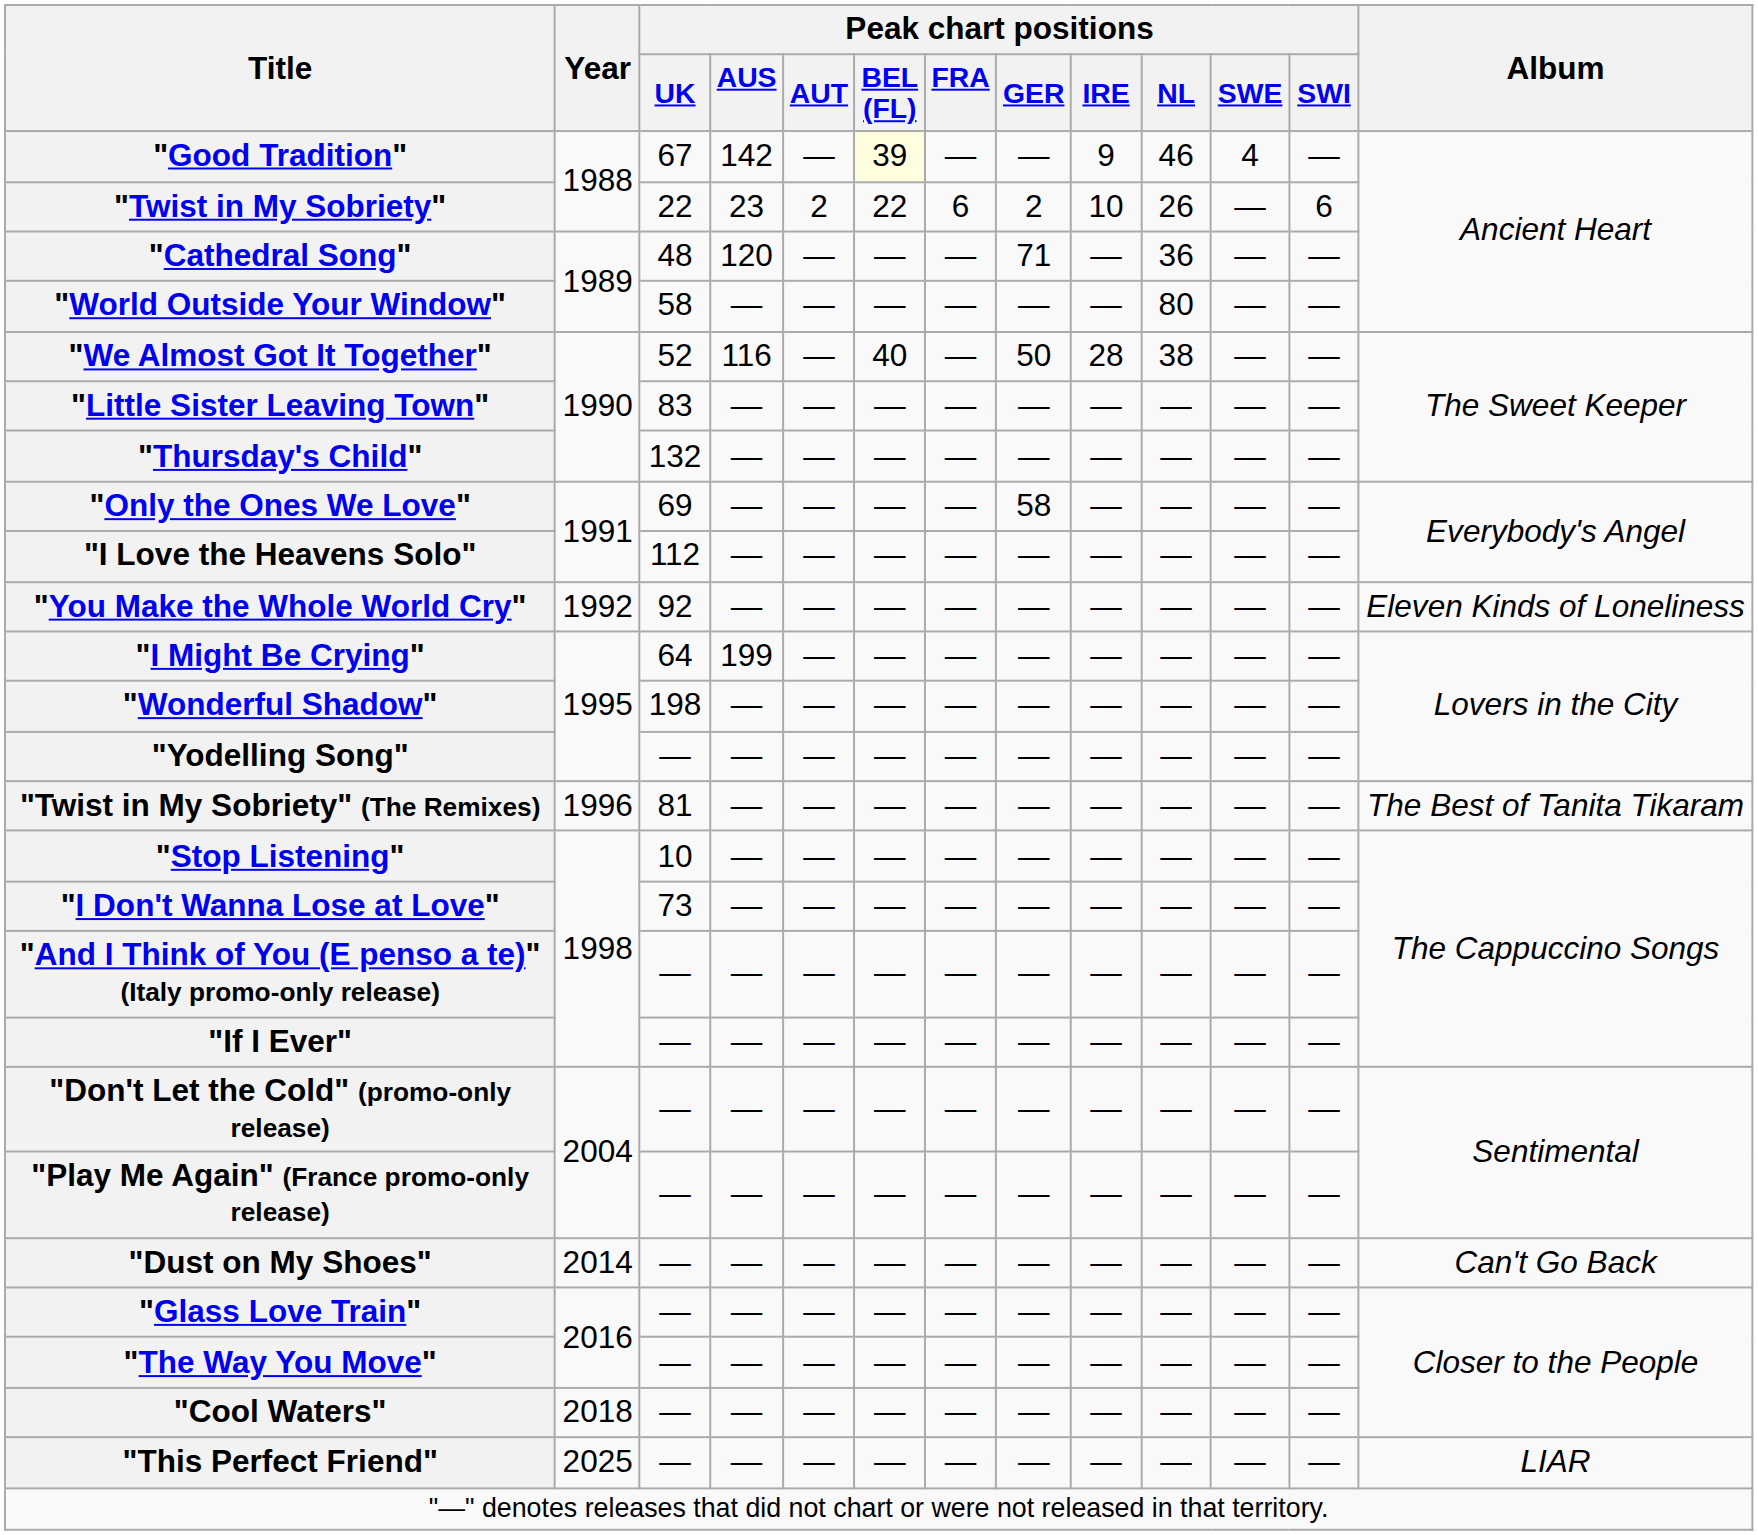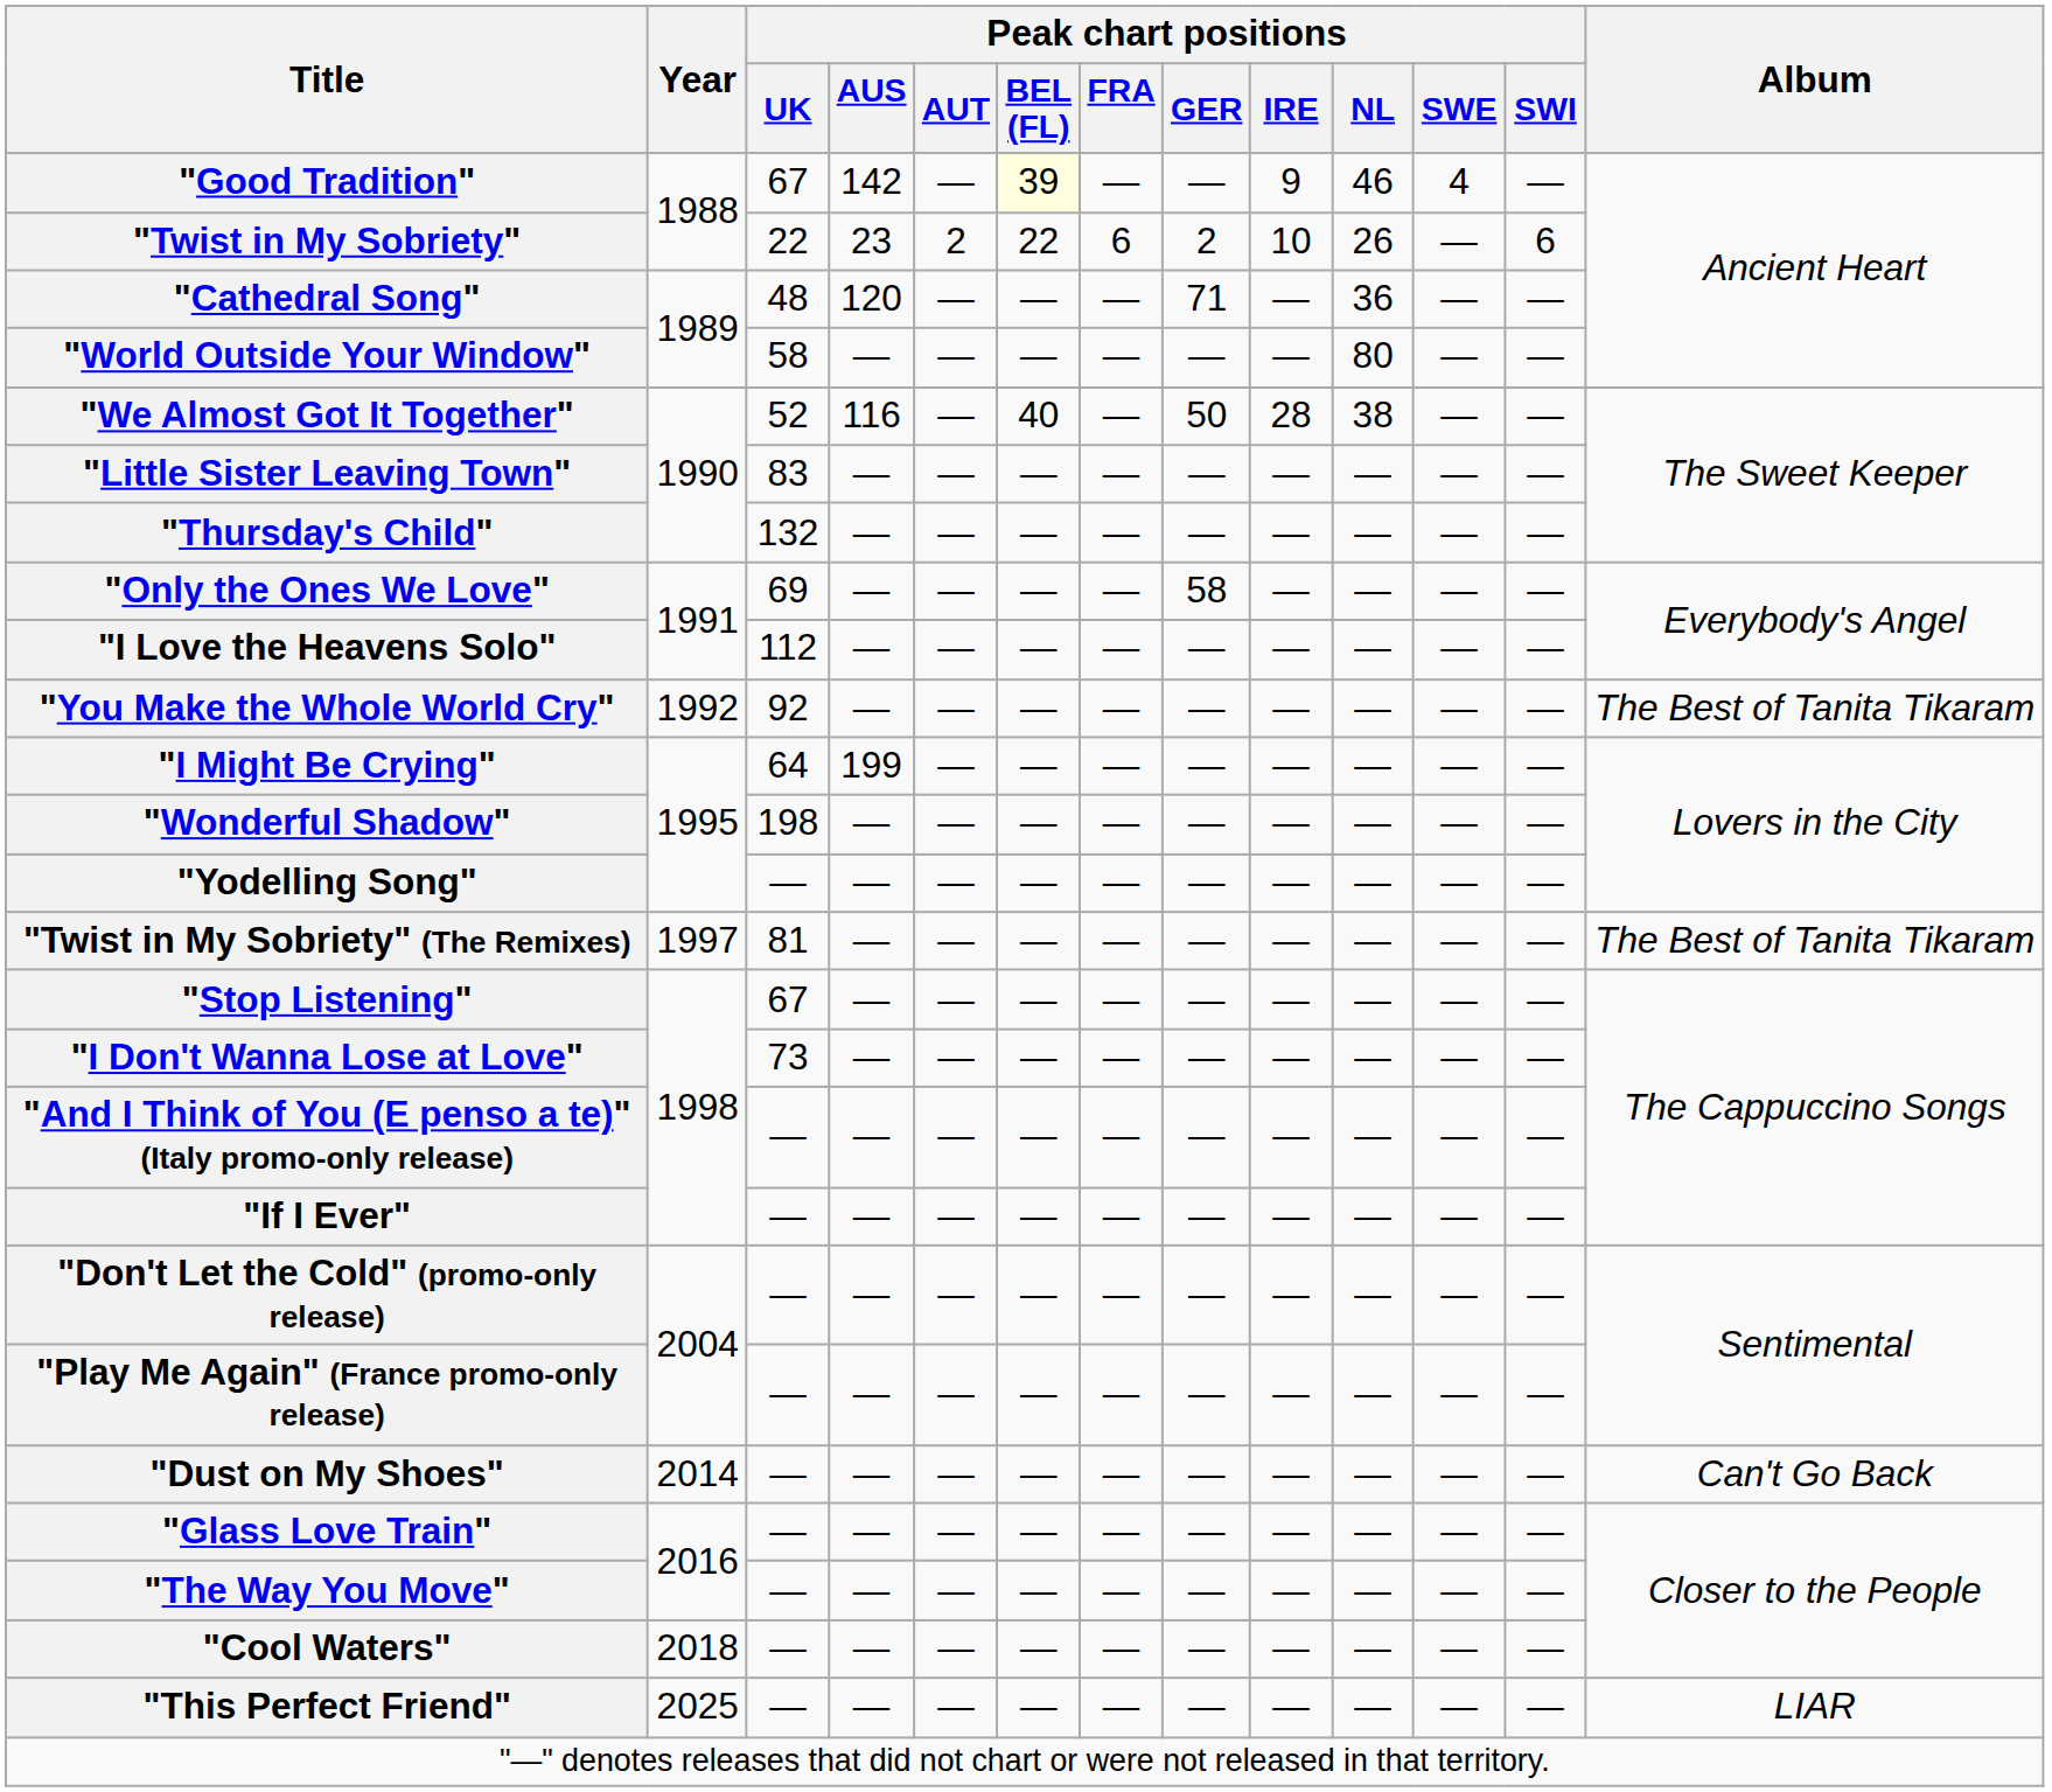"You Make the Whole World Cry" | Album: Eleven Kinds of Loneliness -> The Best of Tanita Tikaram
"Twist in My Sobriety" (The Remixes) | Year: 1996 -> 1997
"Stop Listening" | Peak chart positions / UK: 10 -> 67
